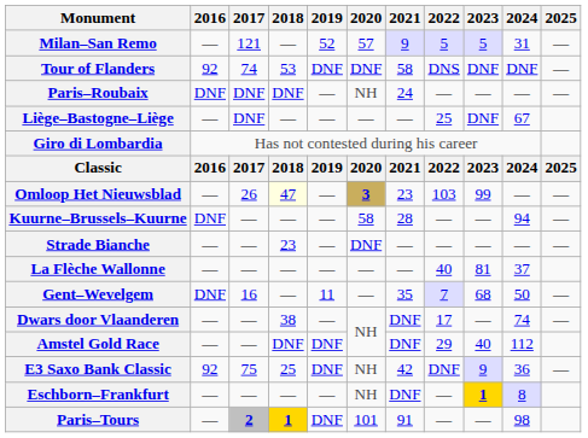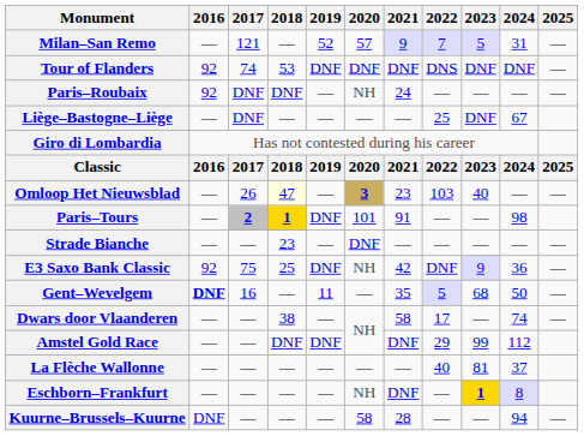Milan–San Remo | 2022: 5 -> 7
Tour of Flanders | 2021: 58 -> DNF
Paris–Roubaix | 2016: DNF -> 92
Omloop Het Nieuwsblad | 2023: 99 -> 40
rows swapped: Kuurne–Brussels–Kuurne <-> Paris–Tours
rows swapped: E3 Saxo Bank Classic <-> La Flèche Wallonne
Gent–Wevelgem | 2016: normal -> bold
Gent–Wevelgem | 2022: 7 -> 5
Dwars door Vlaanderen | 2021: DNF -> 58
Amstel Gold Race | 2023: 40 -> 99
